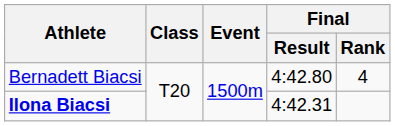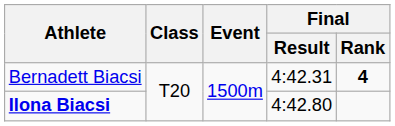Bernadett Biacsi | Final / Result: 4:42.80 -> 4:42.31
Bernadett Biacsi | Final / Rank: normal -> bold
Ilona Biacsi | Final / Result: 4:42.31 -> 4:42.80
